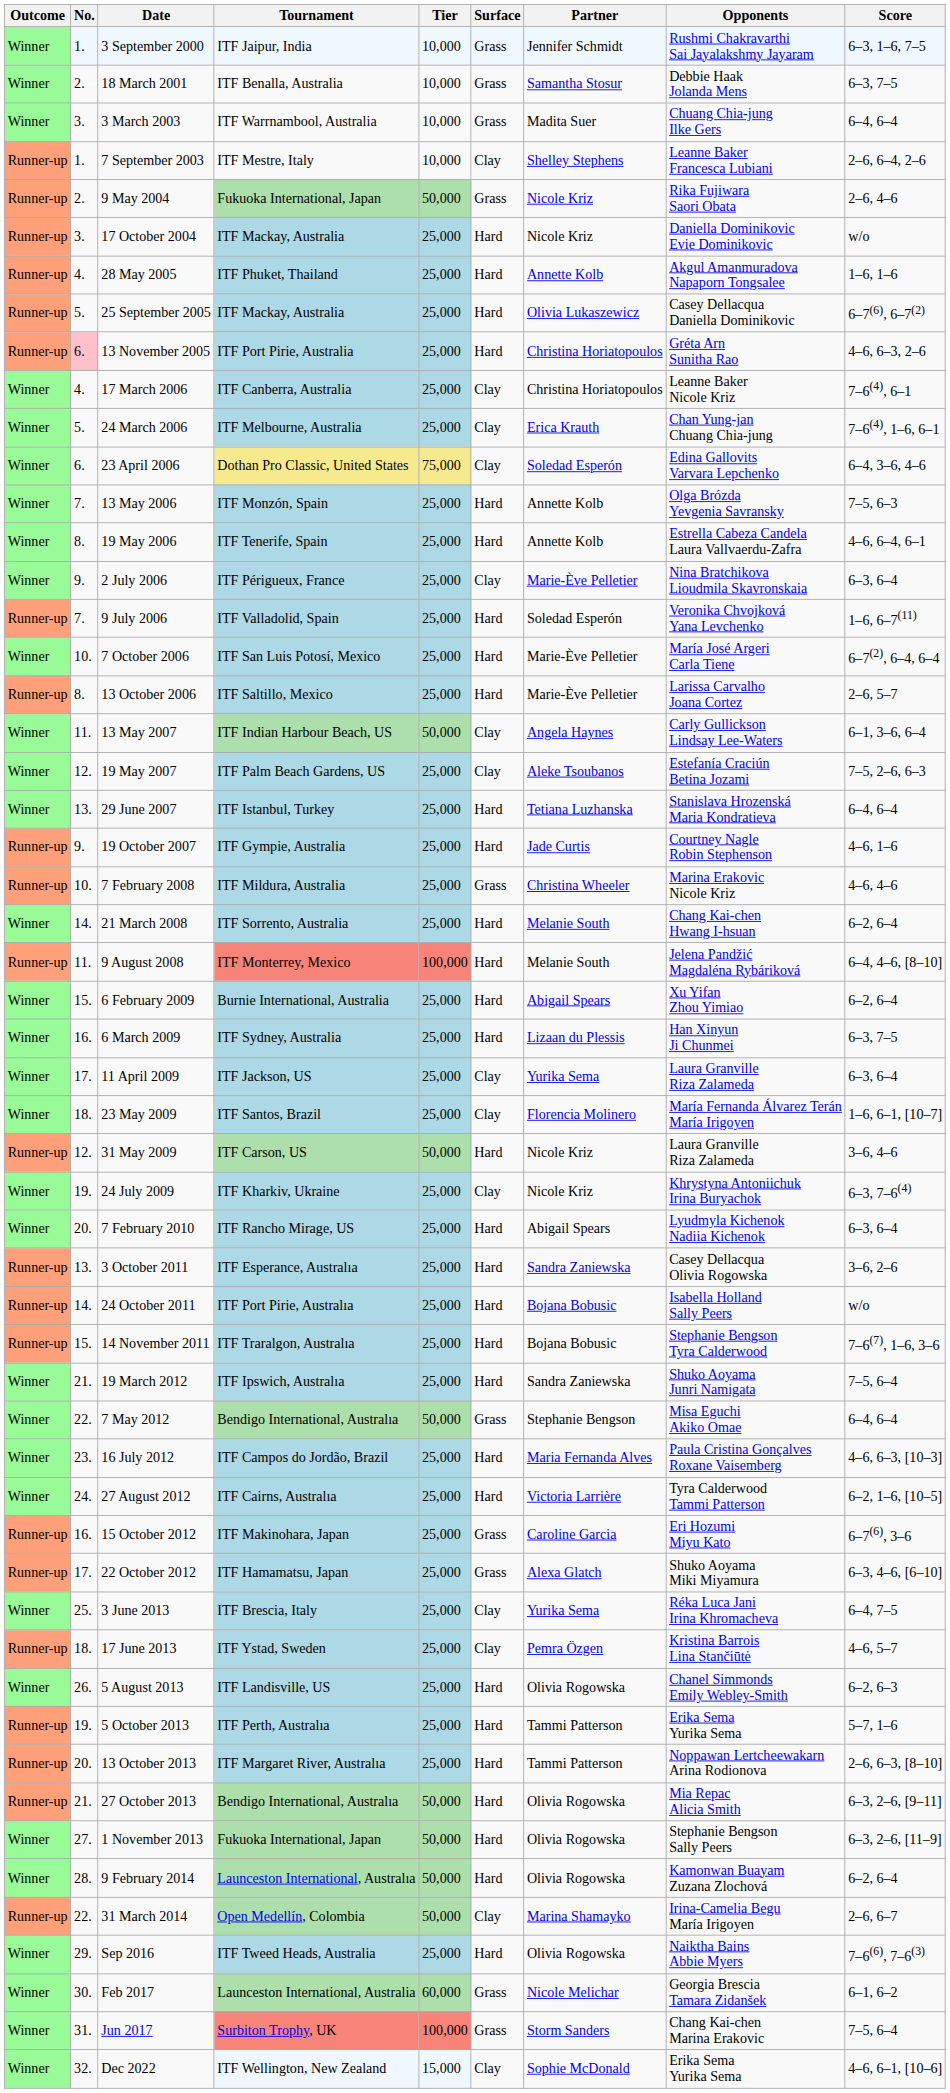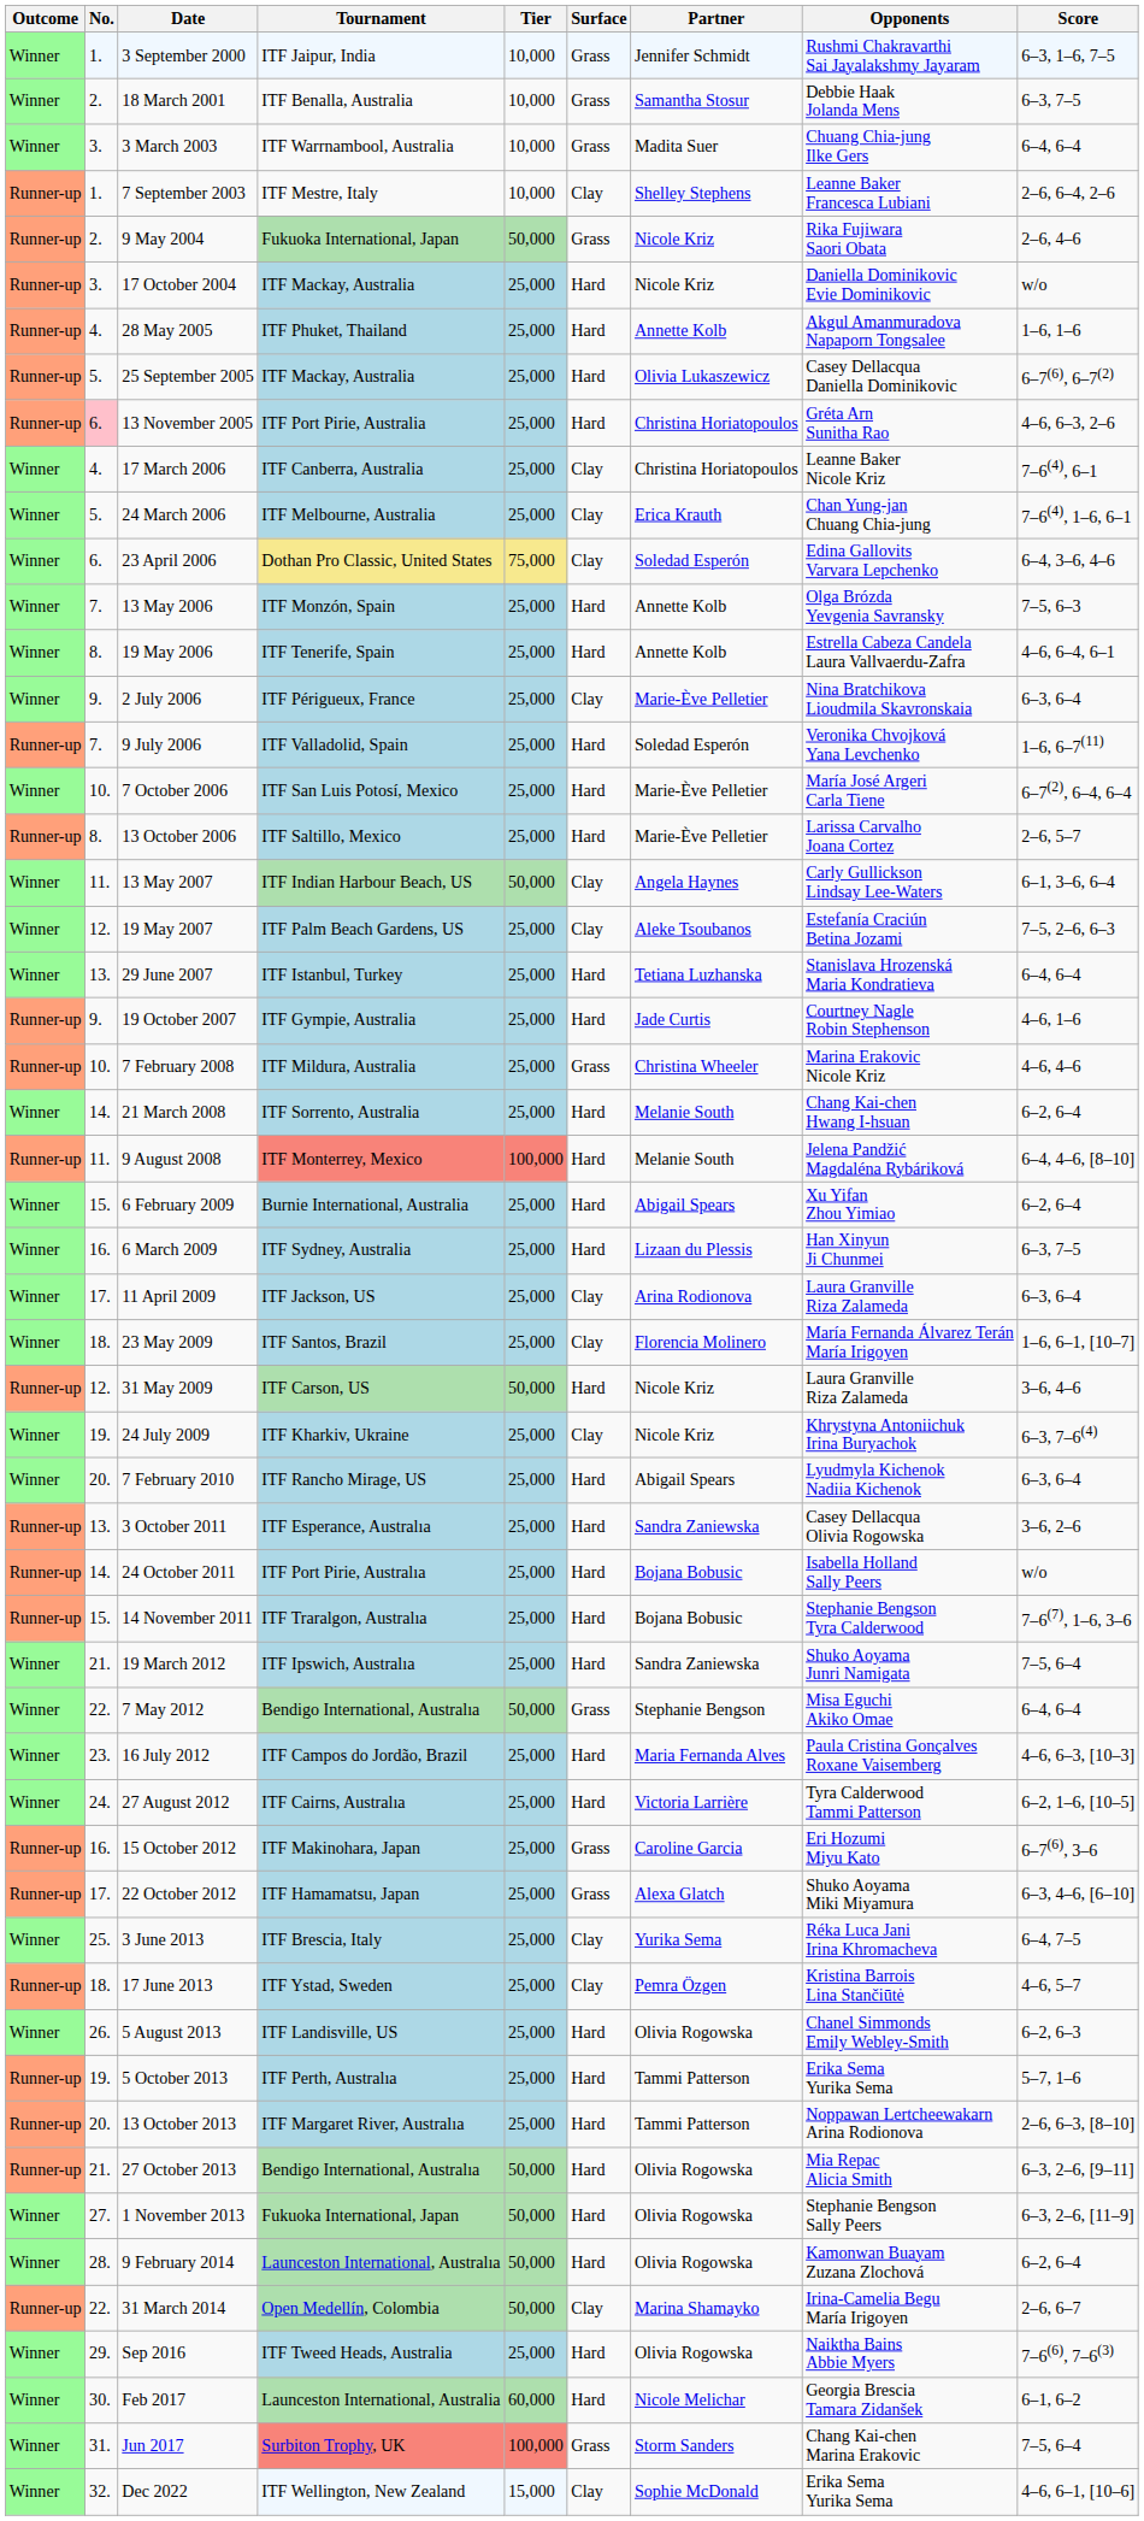11 April 2009 | Partner: Yurika Sema -> Arina Rodionova
Feb 2017 | Surface: Grass -> Hard
